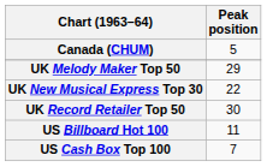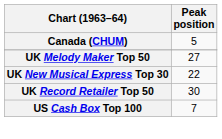UK Melody Maker Top 50 | Peak position: 29 -> 27
- row: US Billboard Hot 100 | 11
